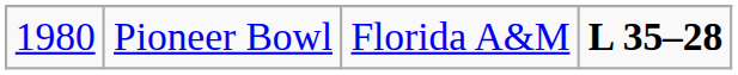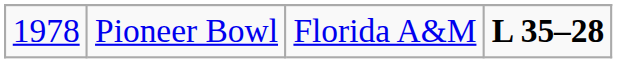Pioneer Bowl | column 1: 1980 -> 1978
